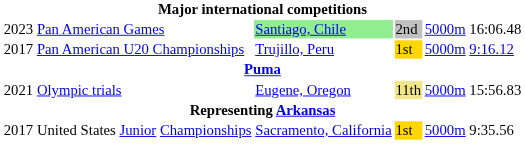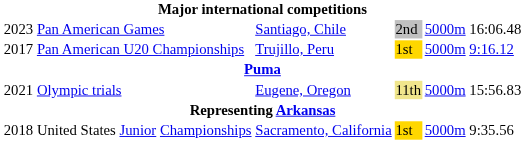Pan American Games | column 3: lightgreen background -> no background
United States Junior Championships | column 1: 2017 -> 2018
